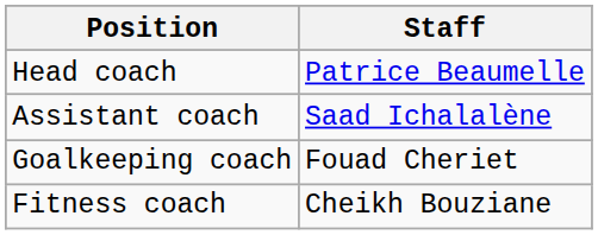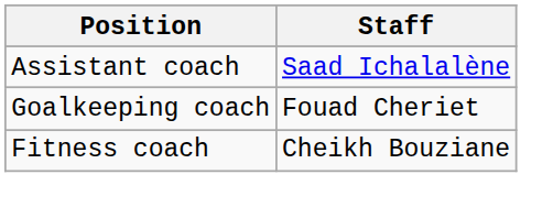- row: Head coach | Patrice Beaumelle
